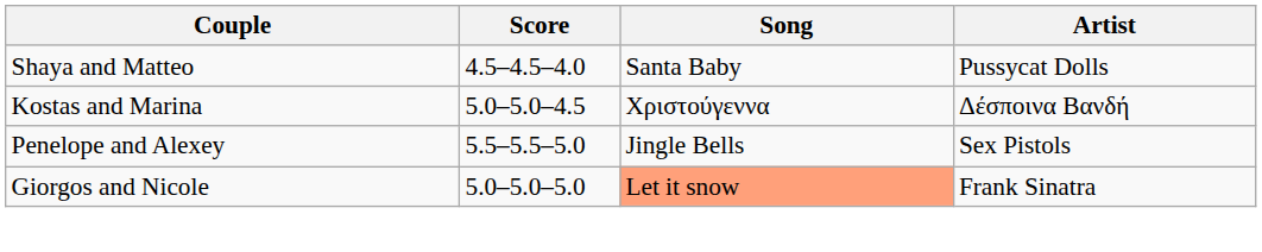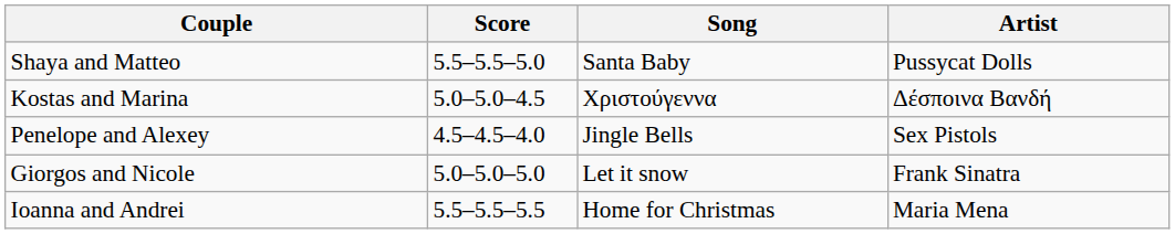Shaya and Matteo | Score: 4.5–4.5–4.0 -> 5.5–5.5–5.0
Penelope and Alexey | Score: 5.5–5.5–5.0 -> 4.5–4.5–4.0
Giorgos and Nicole | Song: lightsalmon background -> no background
+ row: Ioanna and Andrei | 5.5–5.5–5.5 | Home for Christmas | Maria Mena
